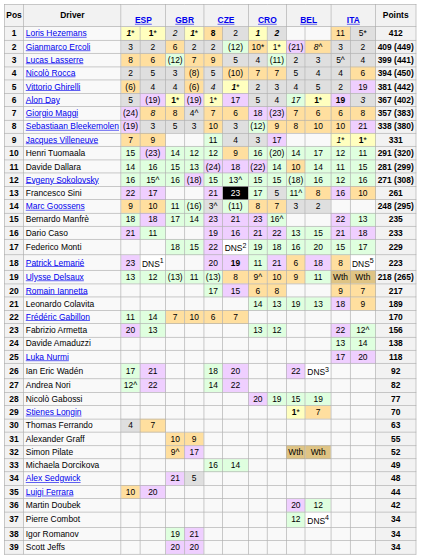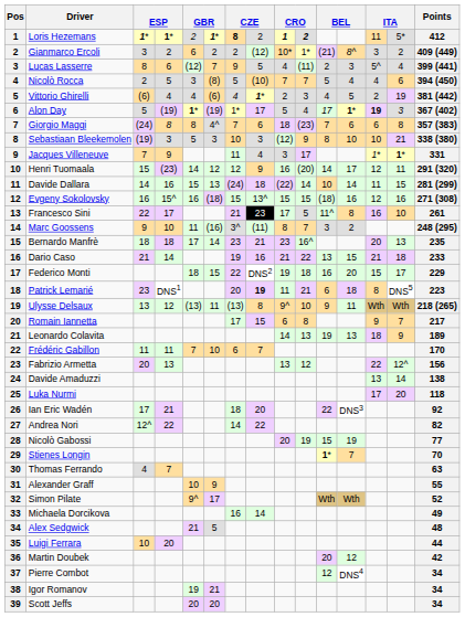Bernardo Manfrè | column 13: 22 -> 20
Dario Caso | column 4: 11 -> 14
Frédéric Gabillon | column 4: 14 -> 11
